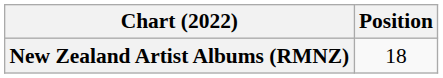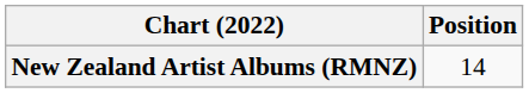New Zealand Artist Albums (RMNZ) | Position: 18 -> 14
